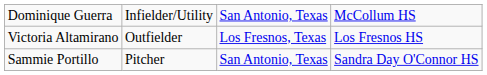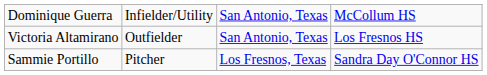Victoria Altamirano | column 3: Los Fresnos, Texas -> San Antonio, Texas
Sammie Portillo | column 3: San Antonio, Texas -> Los Fresnos, Texas
